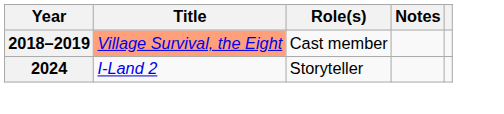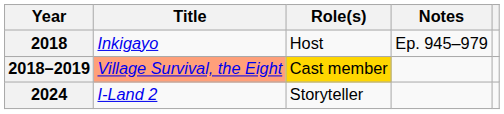+ row: 2018 | Inkigayo | Host | Ep. 945–979
2018–2019 | Role(s): no background -> gold background
